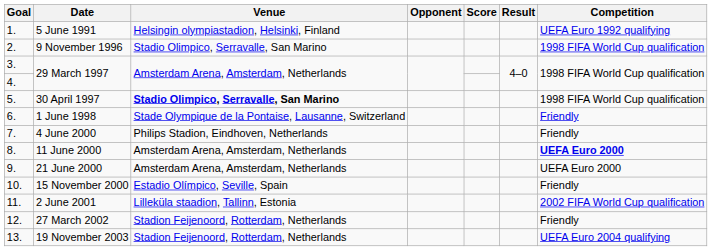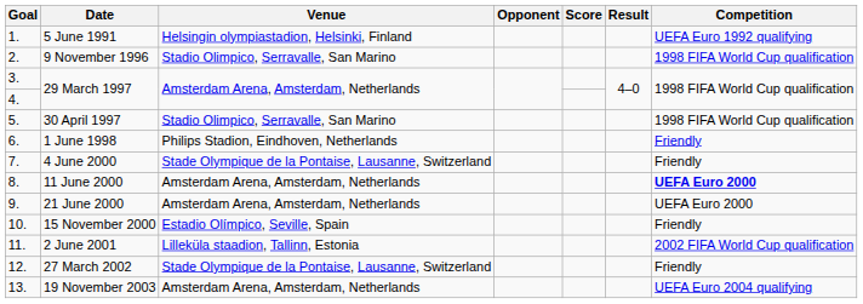30 April 1997 | Venue: bold -> normal
1 June 1998 | Venue: Stade Olympique de la Pontaise, Lausanne, Switzerland -> Philips Stadion, Eindhoven, Netherlands
4 June 2000 | Venue: Philips Stadion, Eindhoven, Netherlands -> Stade Olympique de la Pontaise, Lausanne, Switzerland
27 March 2002 | Venue: Stadion Feijenoord, Rotterdam, Netherlands -> Stade Olympique de la Pontaise, Lausanne, Switzerland
19 November 2003 | Venue: Stadion Feijenoord, Rotterdam, Netherlands -> Amsterdam Arena, Amsterdam, Netherlands
